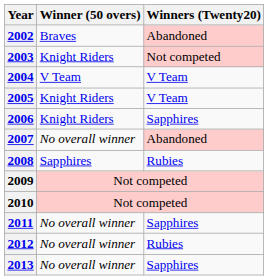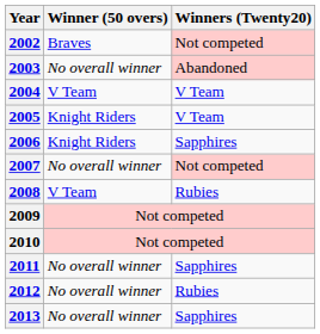2002 | Winners (Twenty20): Abandoned -> Not competed
2003 | Winner (50 overs): Knight Riders -> No overall winner
2003 | Winners (Twenty20): Not competed -> Abandoned
2007 | Winners (Twenty20): Abandoned -> Not competed
2008 | Winner (50 overs): Sapphires -> V Team
